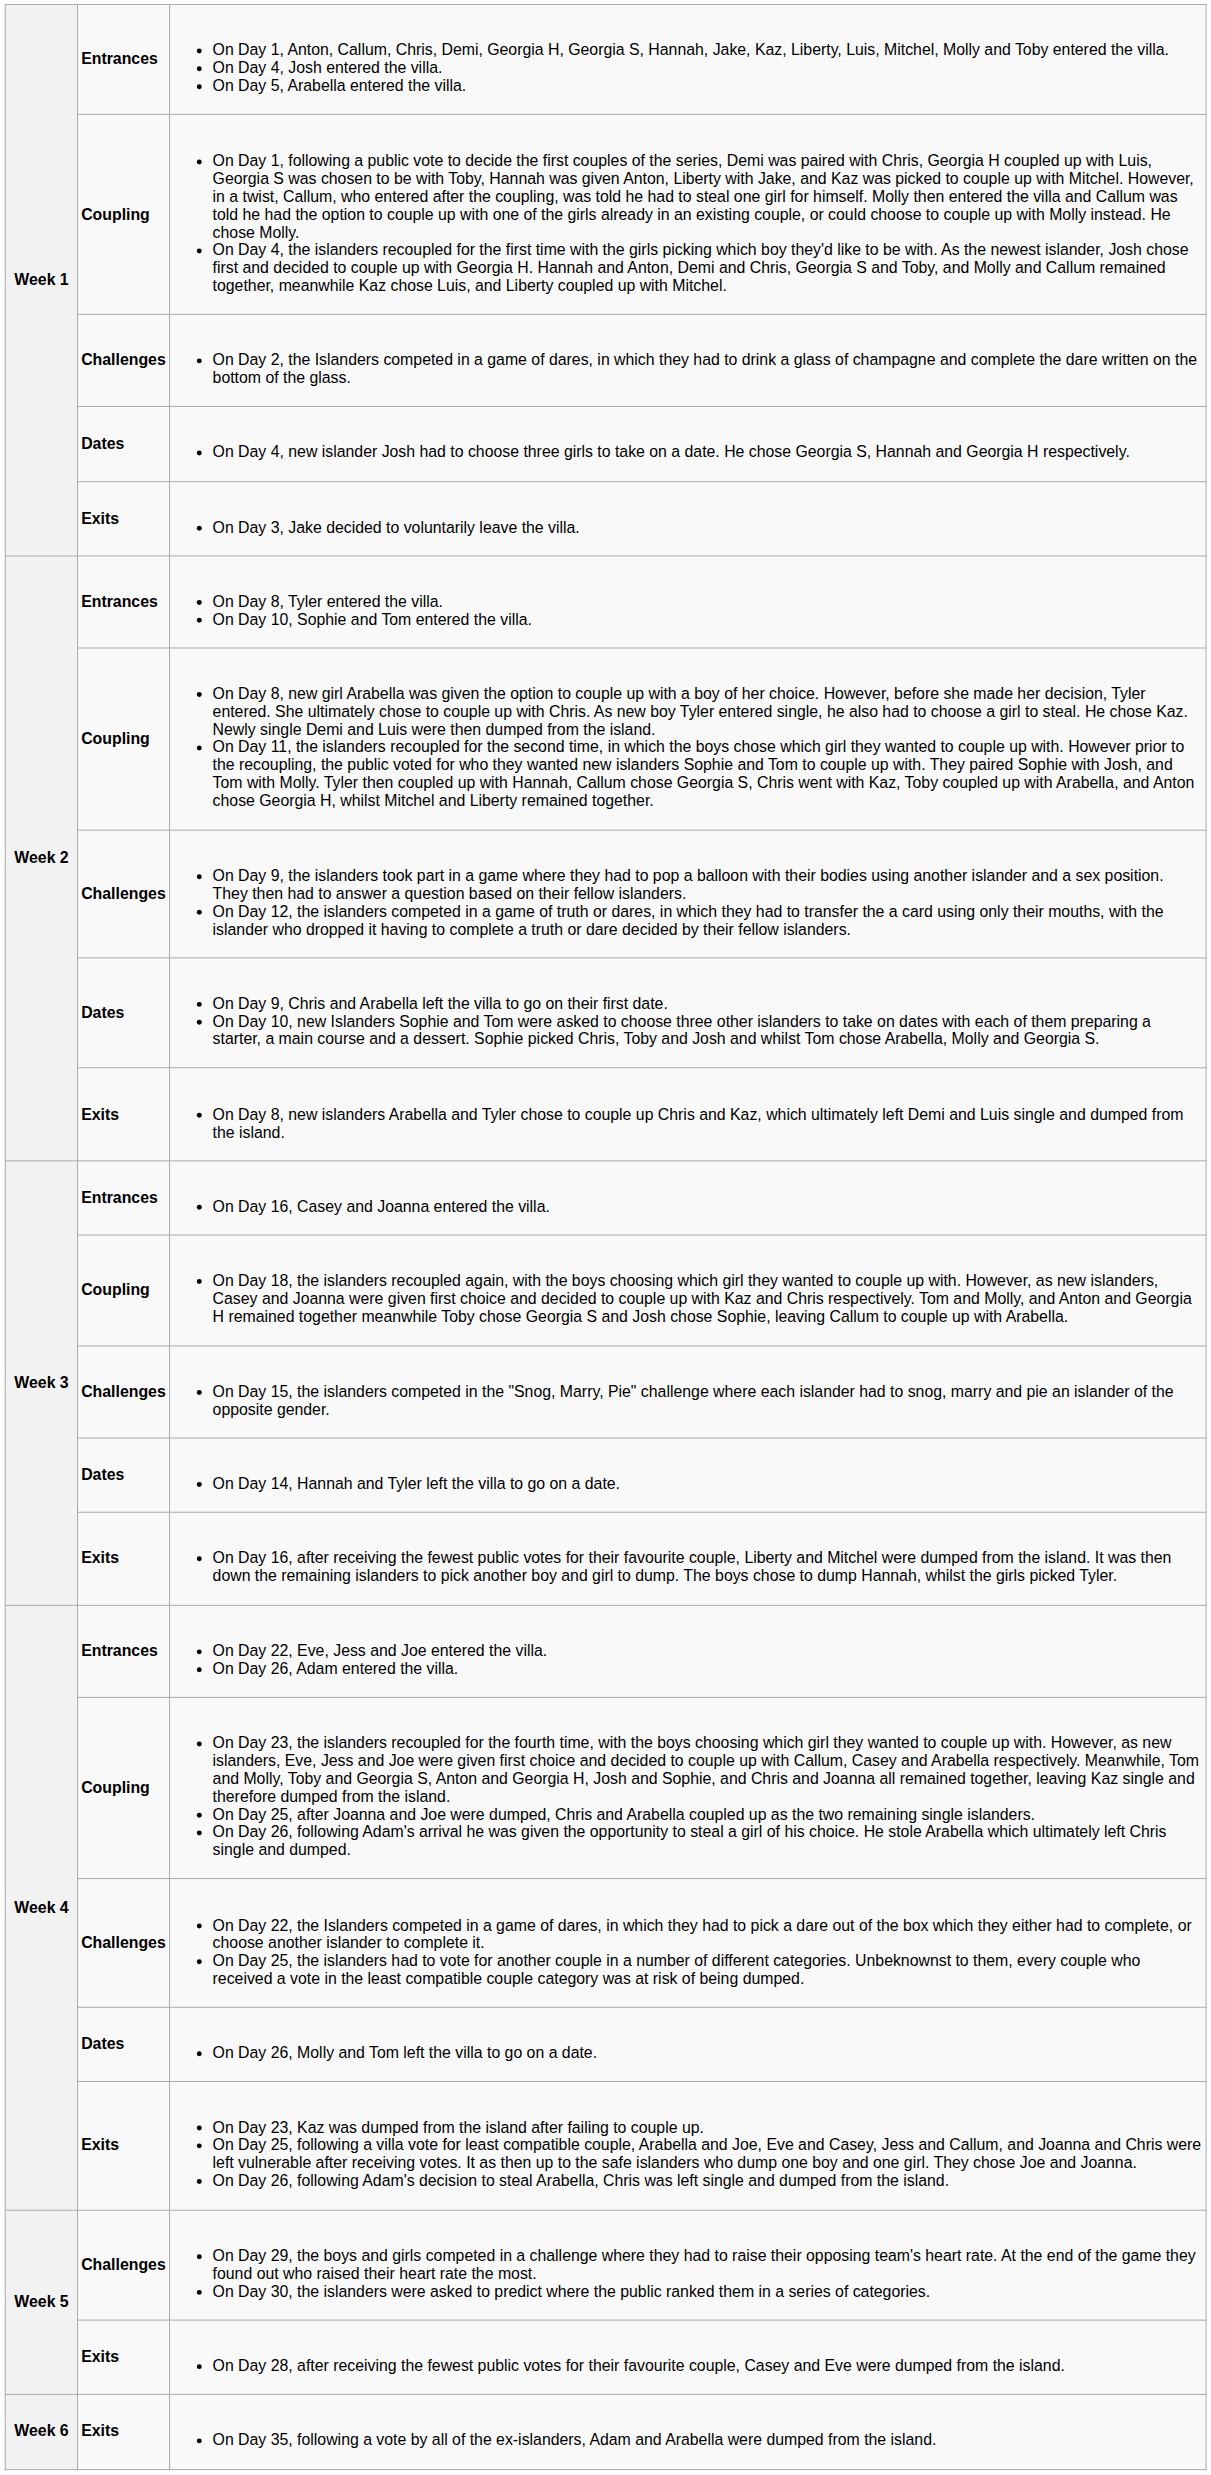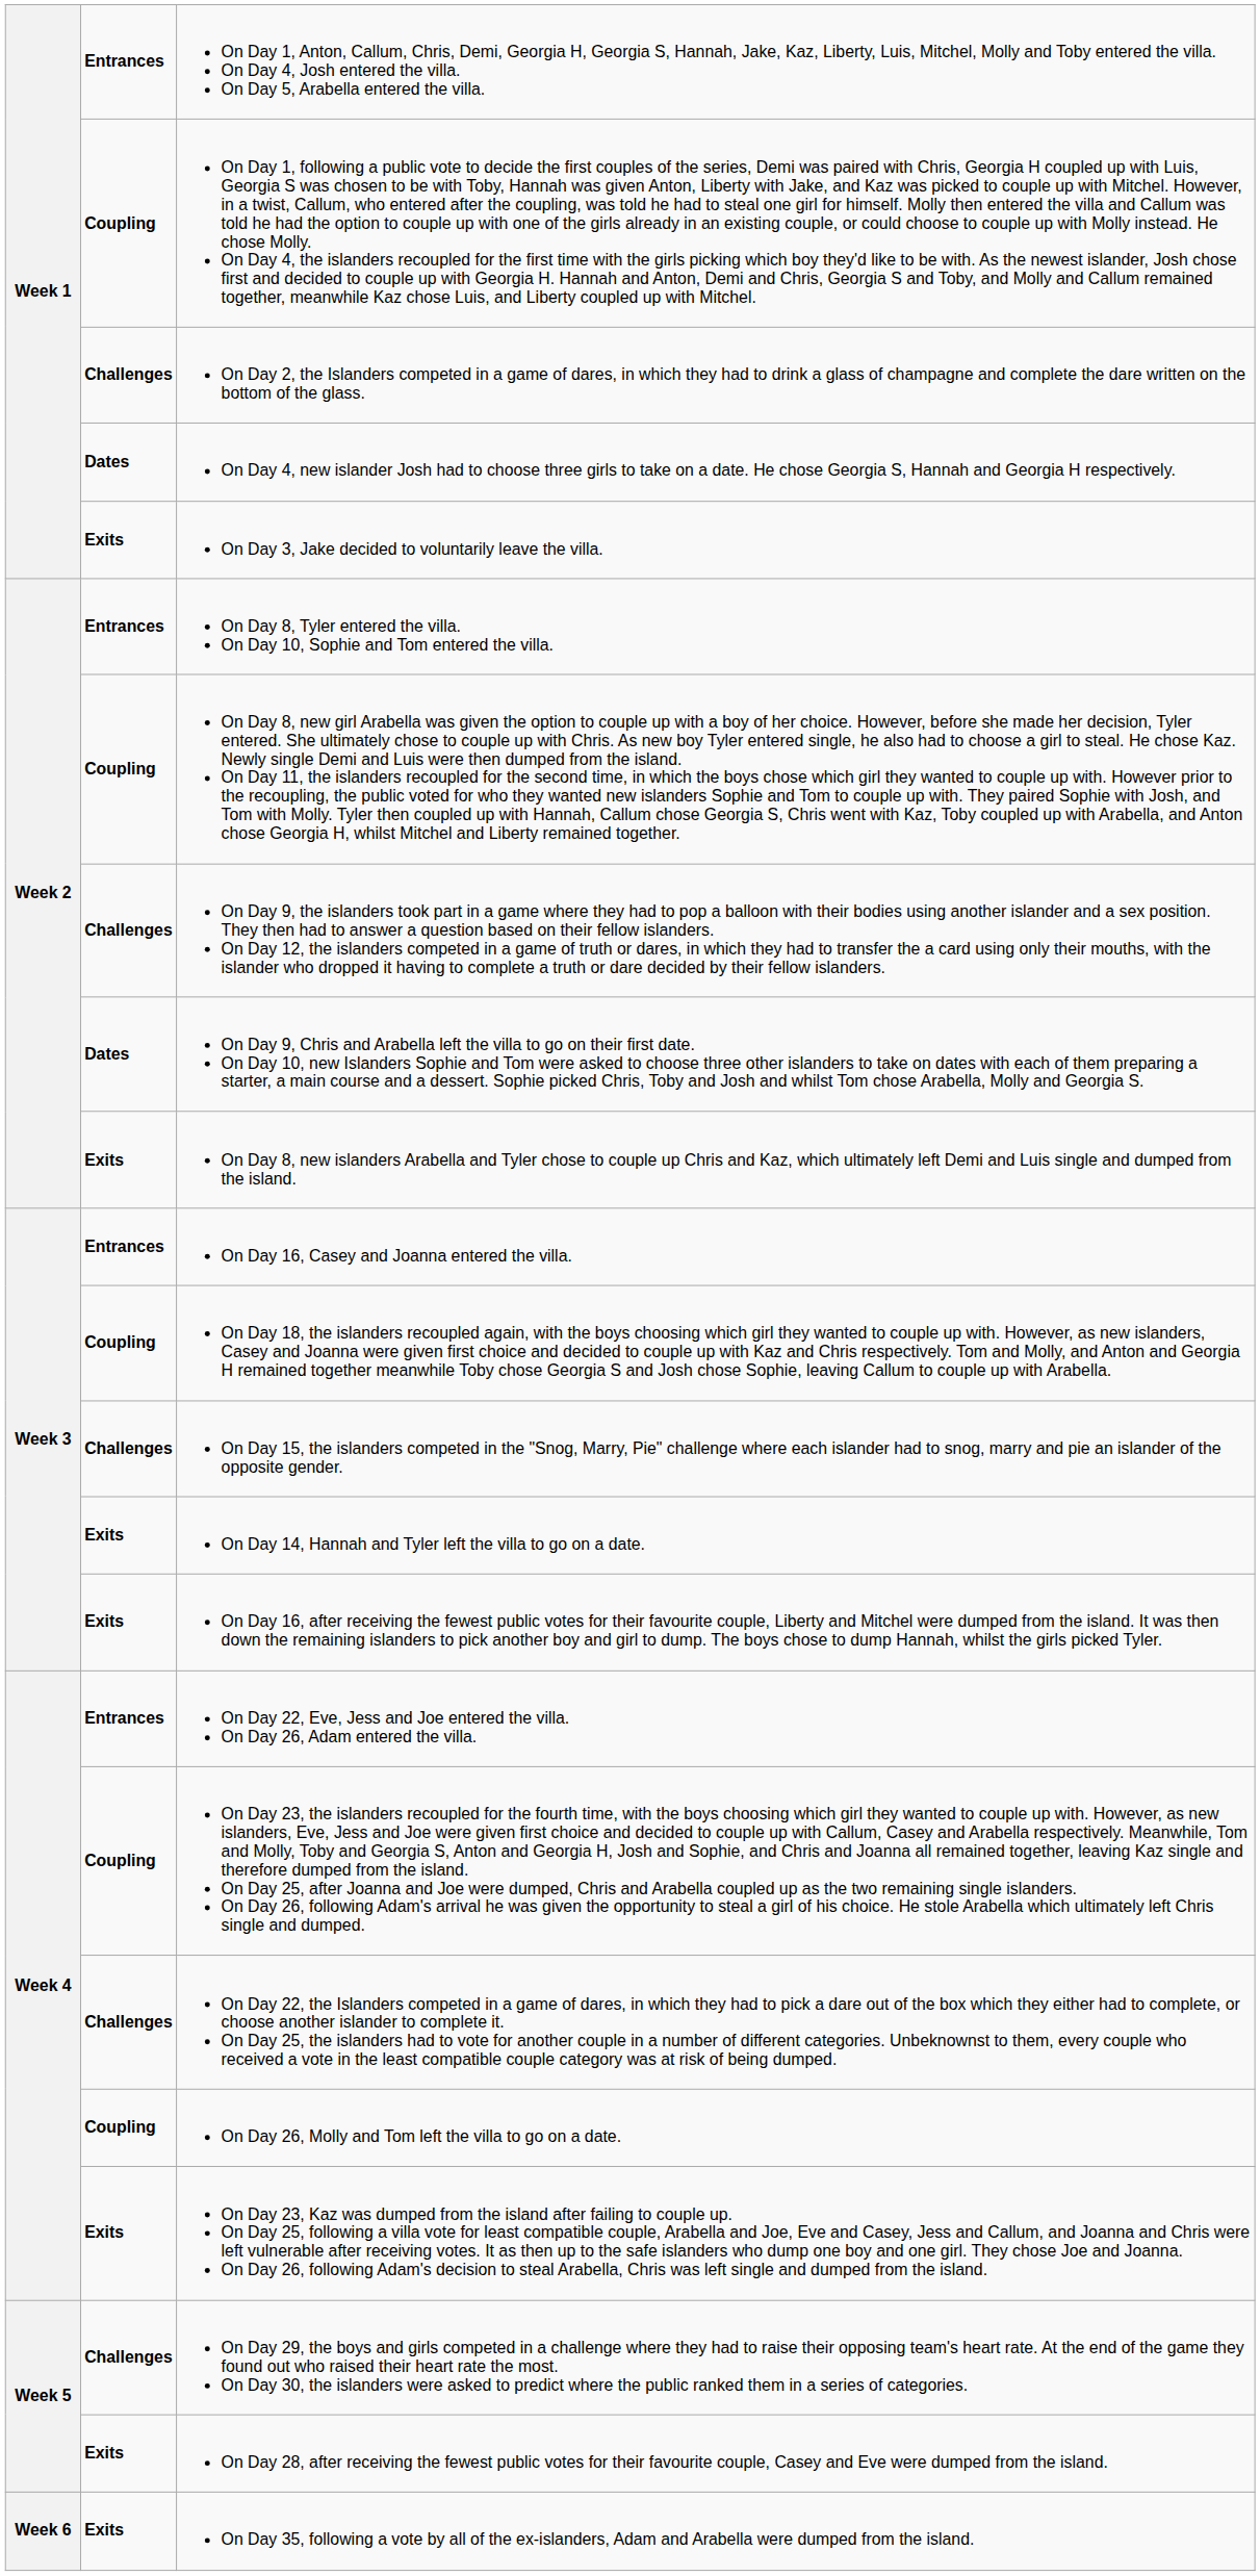On Day 14, Hannah and Tyler left the villa to go on a date. | column 2: Dates -> Exits
On Day 26, Molly and Tom left the villa to go on a date. | column 2: Dates -> Coupling
